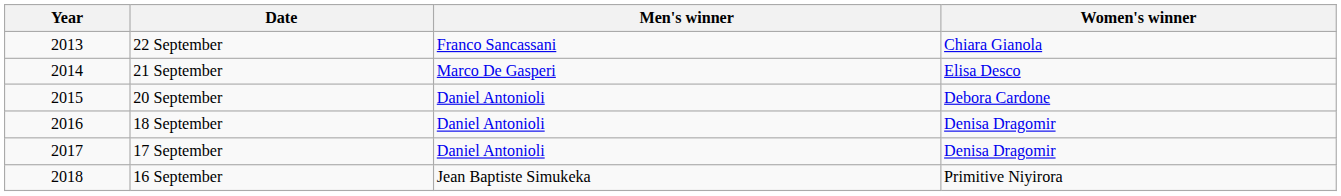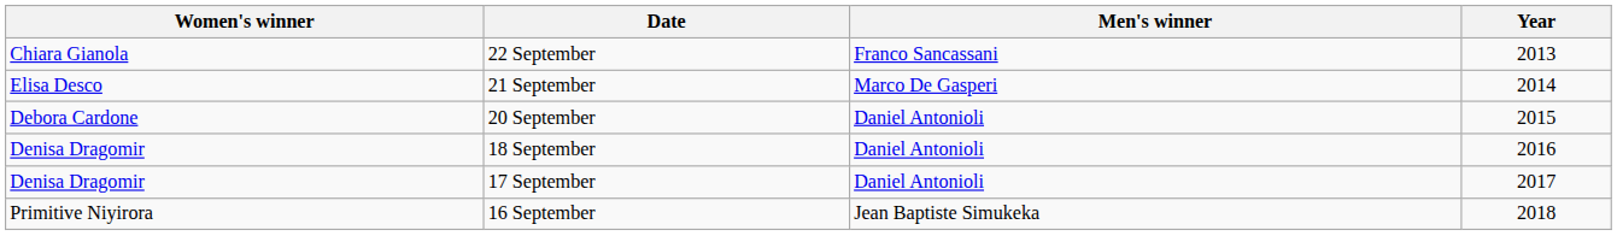columns swapped: Year <-> Women's winner
